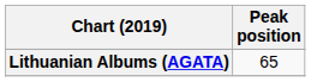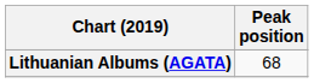Lithuanian Albums (AGATA) | Peak position: 65 -> 68
